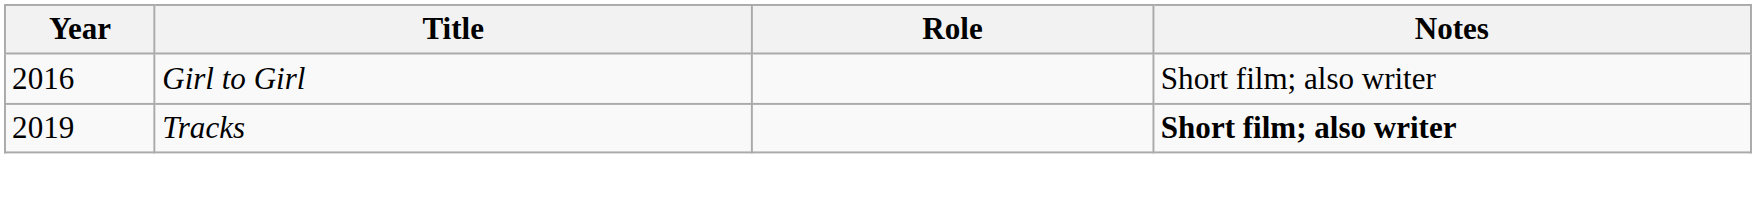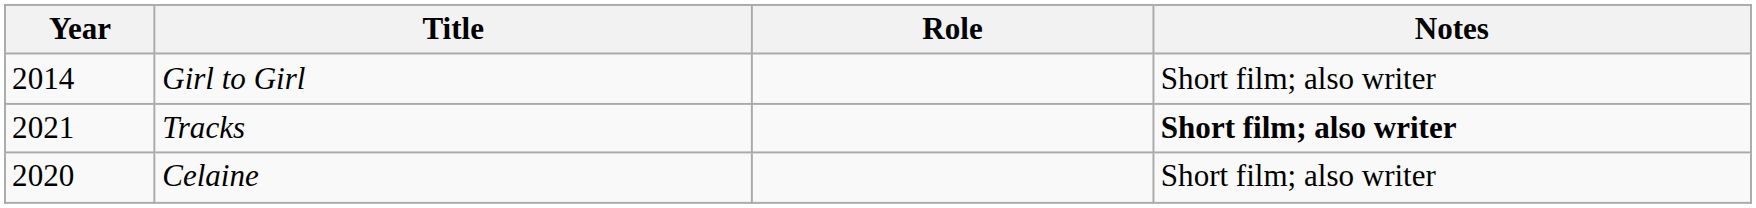Girl to Girl | Year: 2016 -> 2014
Tracks | Year: 2019 -> 2021
+ row: 2020 | Celaine | Short film; also writer
